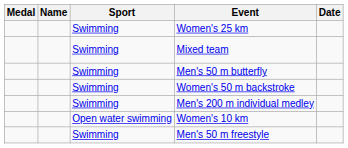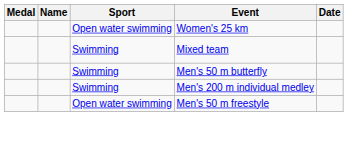Women's 25 km | Sport: Swimming -> Open water swimming
- row: Swimming | Women's 50 m backstroke
- row: Open water swimming | Women's 10 km
Men's 50 m freestyle | Sport: Swimming -> Open water swimming
